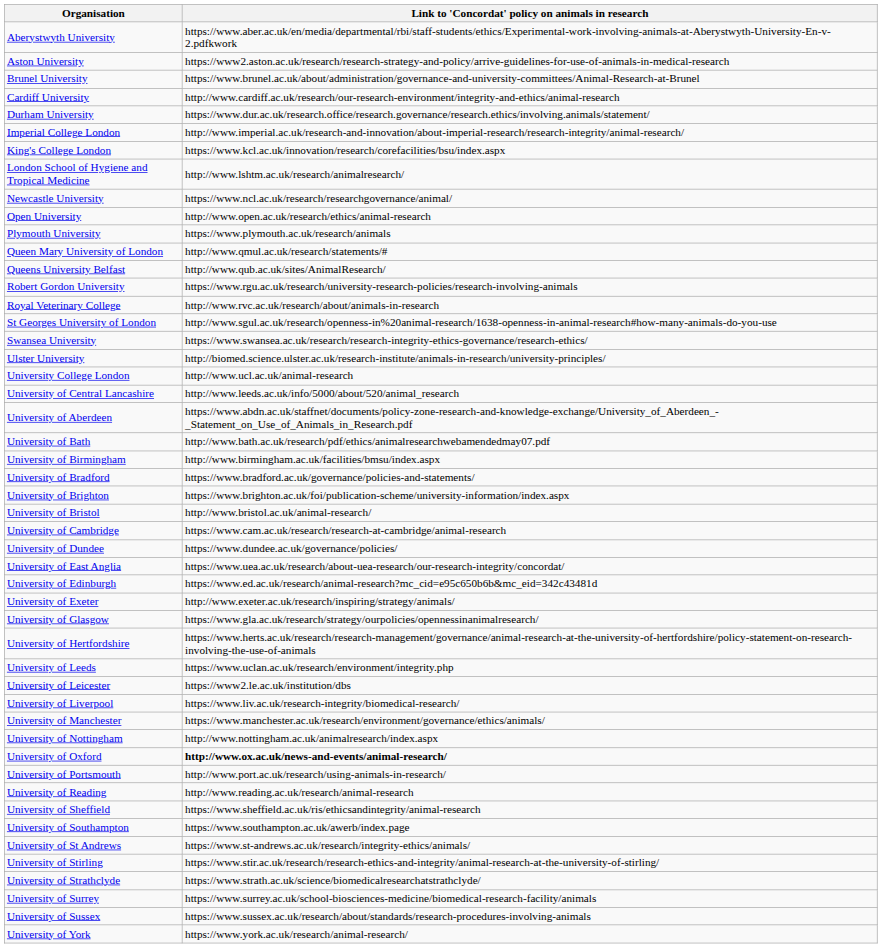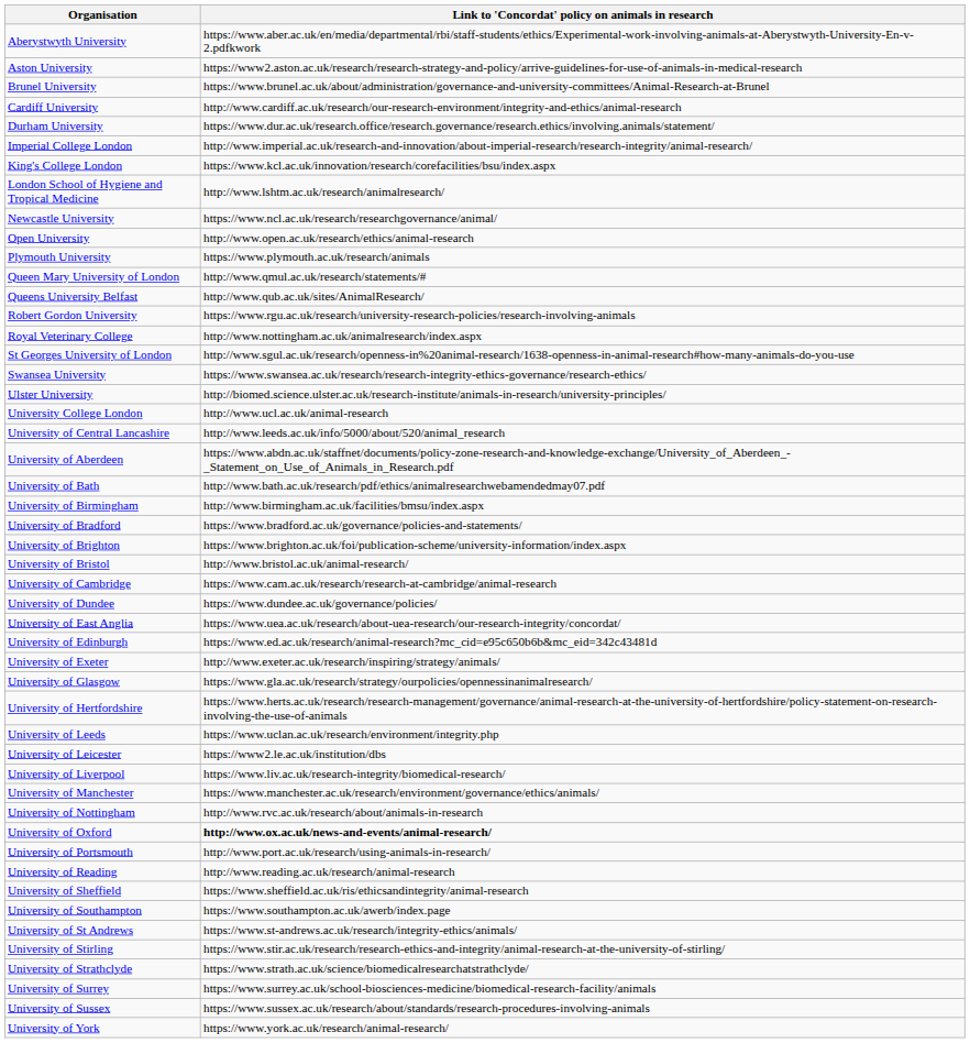Royal Veterinary College | Link to 'Concordat' policy on animals in research: http://www.rvc.ac.uk/research/about/animals-in-research -> http://www.nottingham.ac.uk/animalresearch/index.aspx
University of Nottingham | Link to 'Concordat' policy on animals in research: http://www.nottingham.ac.uk/animalresearch/index.aspx -> http://www.rvc.ac.uk/research/about/animals-in-research
